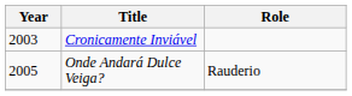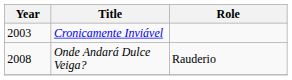Onde Andará Dulce Veiga? | Year: 2005 -> 2008
